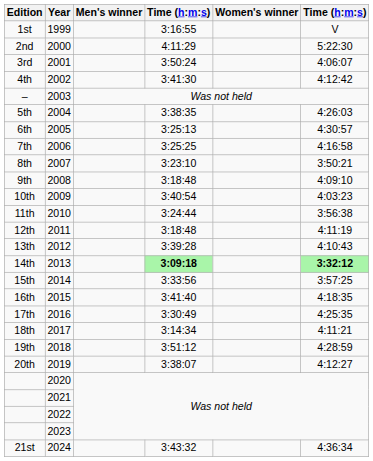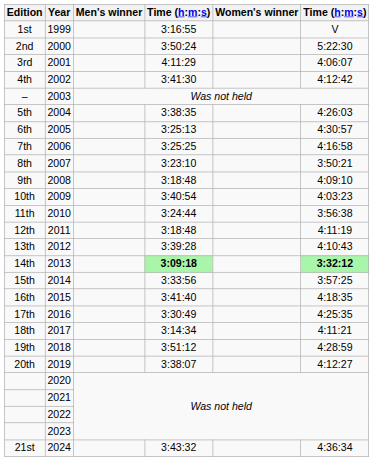2000 | column 4: 4:11:29 -> 3:50:24
2001 | column 4: 3:50:24 -> 4:11:29
